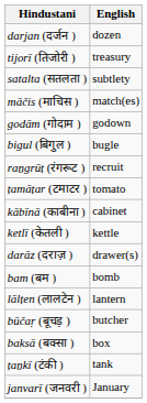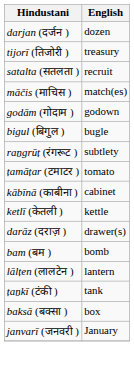satalta (सतलता ) | English: subtlety -> recruit
raṉgrūṭ (रंगरूट ) | English: recruit -> subtlety
- row: būčaṛ (बूचड़ ) | butcher
rows swapped: ṭaṉkī (टंकी ) <-> baksā (बक्सा )
